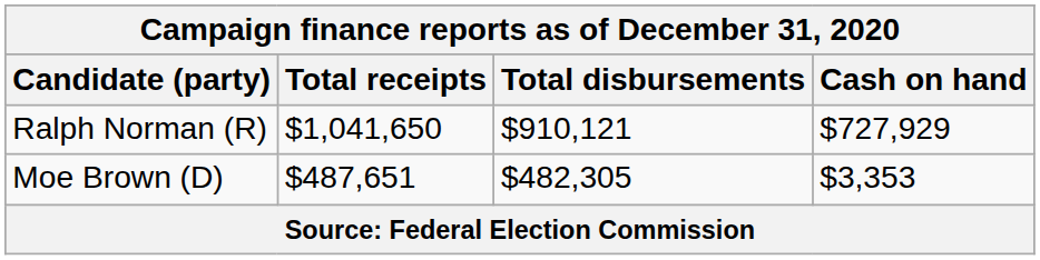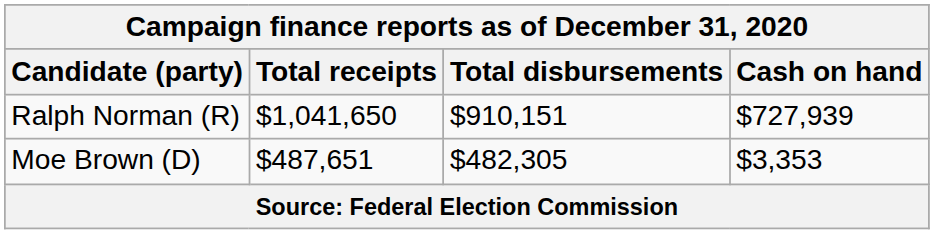Ralph Norman (R) | Total disbursements: $910,121 -> $910,151
Ralph Norman (R) | Cash on hand: $727,929 -> $727,939
